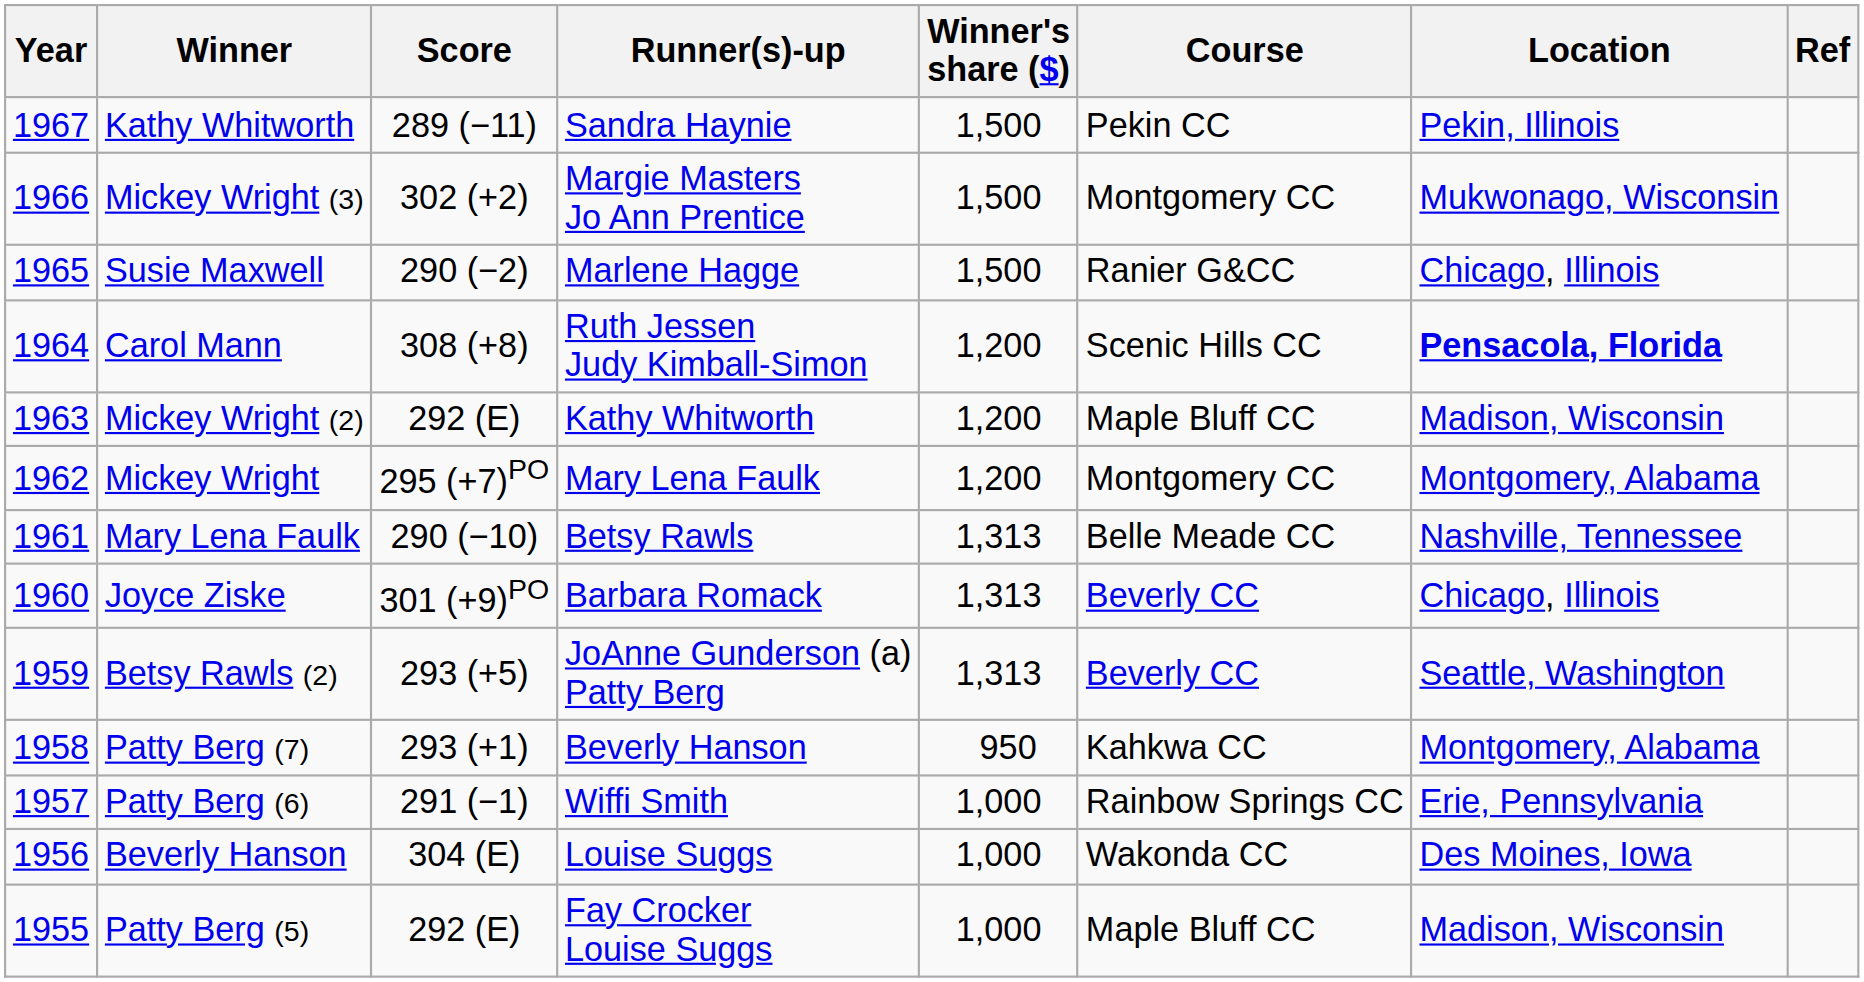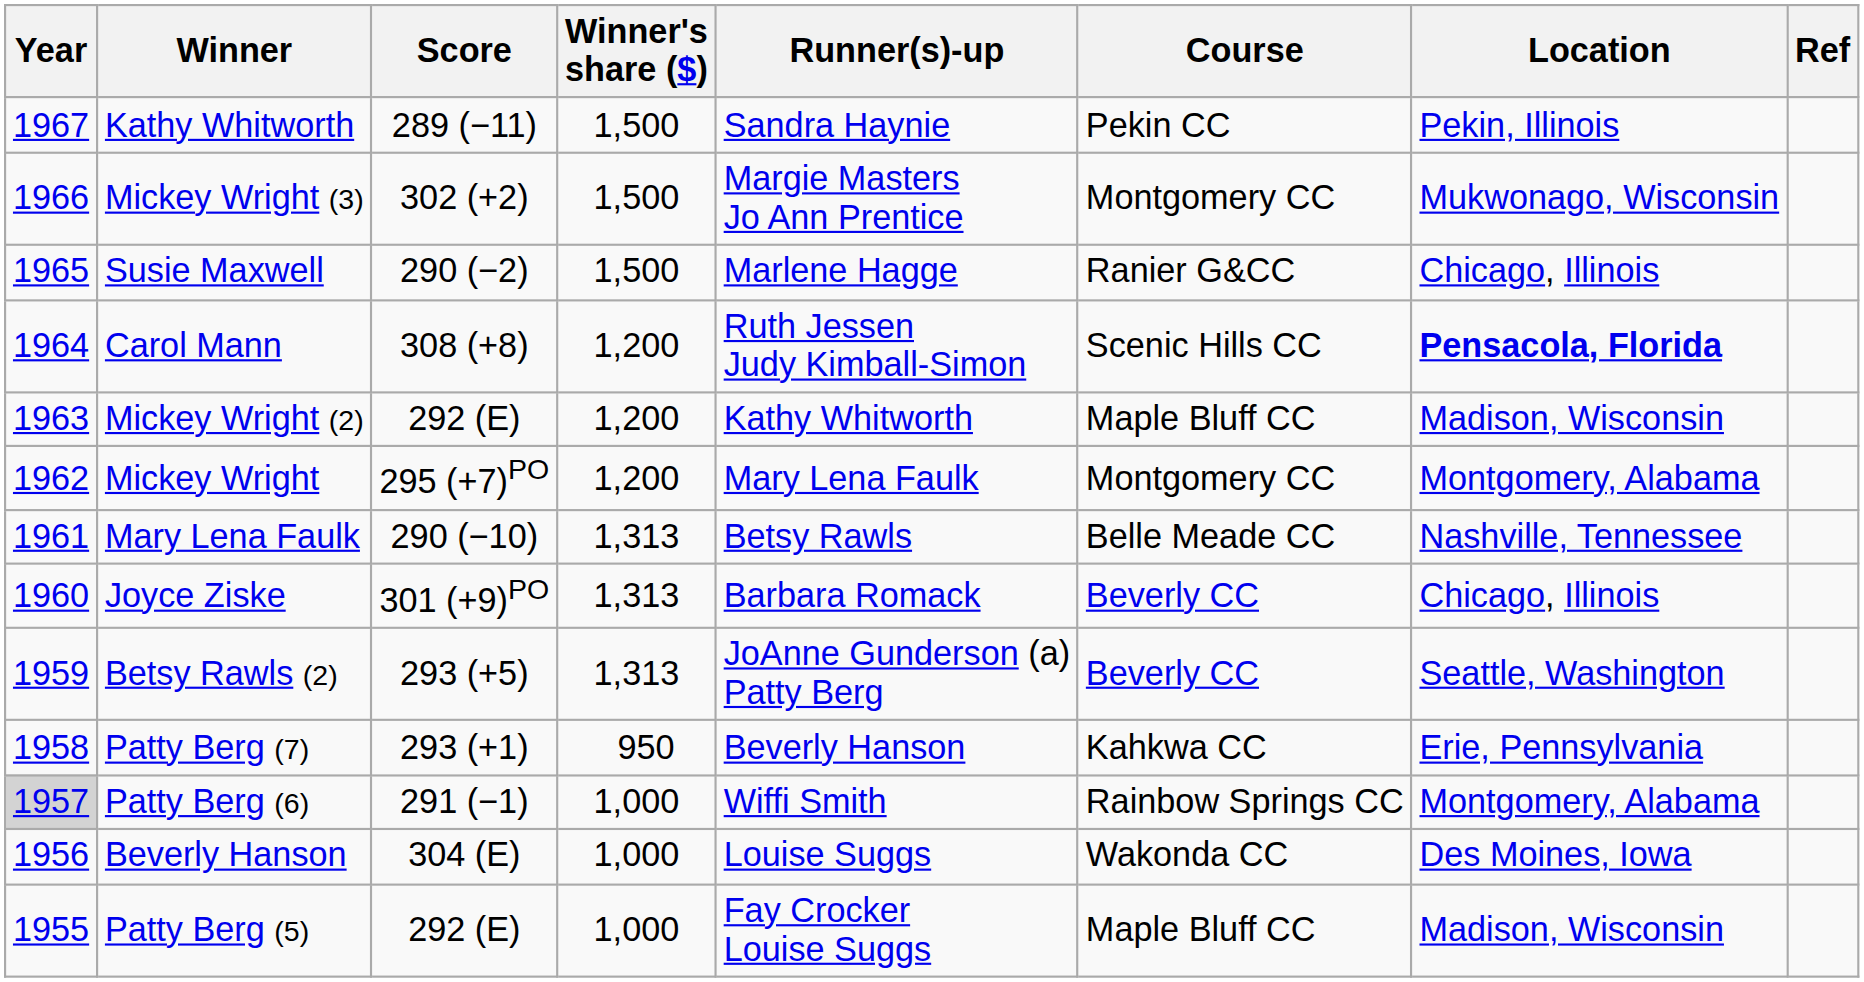columns swapped: Runner(s)-up <-> Winner's share ($)
Patty Berg (7) | Location: Montgomery, Alabama -> Erie, Pennsylvania
Patty Berg (6) | Year: no background -> lightgrey background
Patty Berg (6) | Location: Erie, Pennsylvania -> Montgomery, Alabama
